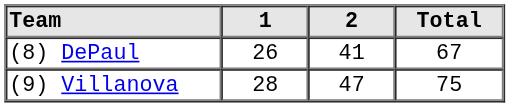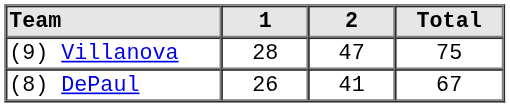rows swapped: (9) Villanova <-> (8) DePaul
